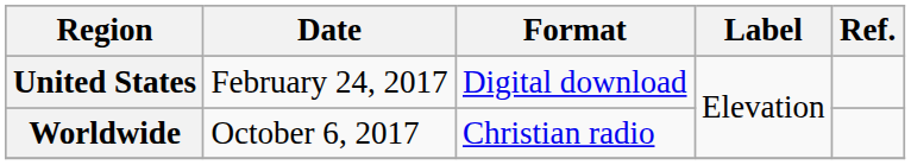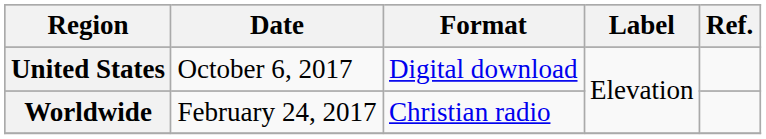United States | Date: February 24, 2017 -> October 6, 2017
Worldwide | Date: October 6, 2017 -> February 24, 2017
